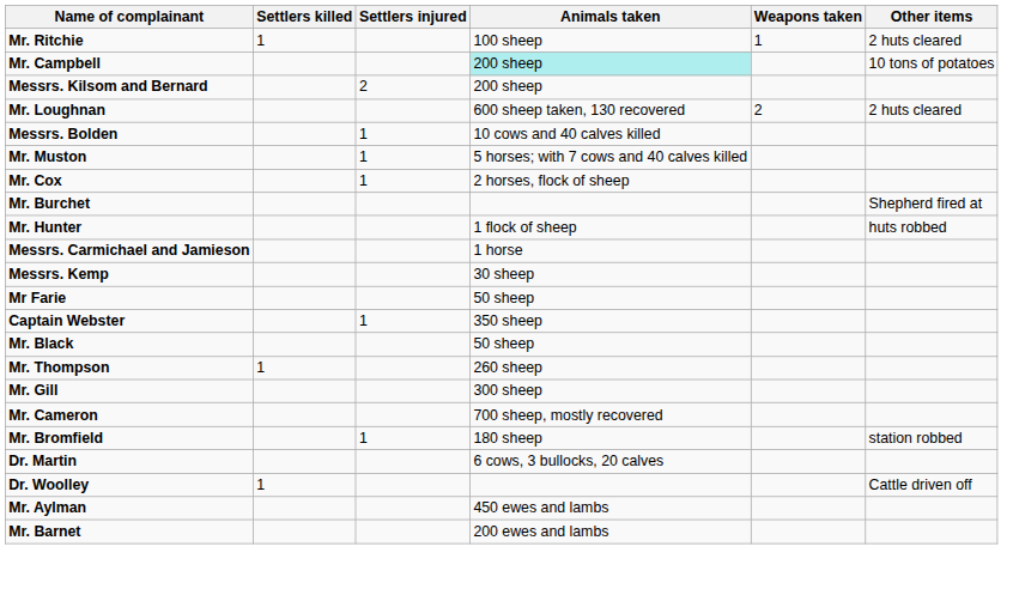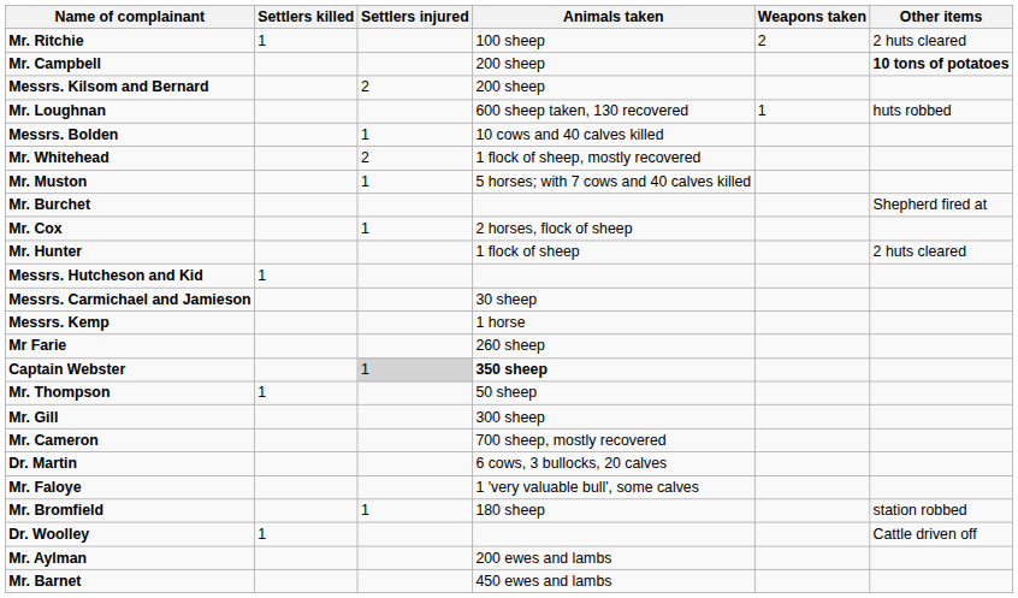Mr. Ritchie | Weapons taken: 1 -> 2
Mr. Campbell | Animals taken: paleturquoise background -> no background
Mr. Campbell | Other items: normal -> bold
Mr. Loughnan | Weapons taken: 2 -> 1
Mr. Loughnan | Other items: 2 huts cleared -> huts robbed
+ row: Mr. Whitehead | 2 | 1 flock of sheep, mostly recovered
rows swapped: Mr. Burchet <-> Mr. Cox
Mr. Hunter | Other items: huts robbed -> 2 huts cleared
+ row: Messrs. Hutcheson and Kid | 1
Messrs. Carmichael and Jamieson | Animals taken: 1 horse -> 30 sheep
Messrs. Kemp | Animals taken: 30 sheep -> 1 horse
Mr Farie | Animals taken: 50 sheep -> 260 sheep
Captain Webster | Settlers injured: no background -> lightgrey background
Captain Webster | Animals taken: normal -> bold
- row: Mr. Black | 50 sheep
Mr. Thompson | Animals taken: 260 sheep -> 50 sheep
rows swapped: Mr. Bromfield <-> Dr. Martin
+ row: Mr. Faloye | 1 'very valuable bull', some calves
Mr. Aylman | Animals taken: 450 ewes and lambs -> 200 ewes and lambs
Mr. Barnet | Animals taken: 200 ewes and lambs -> 450 ewes and lambs
